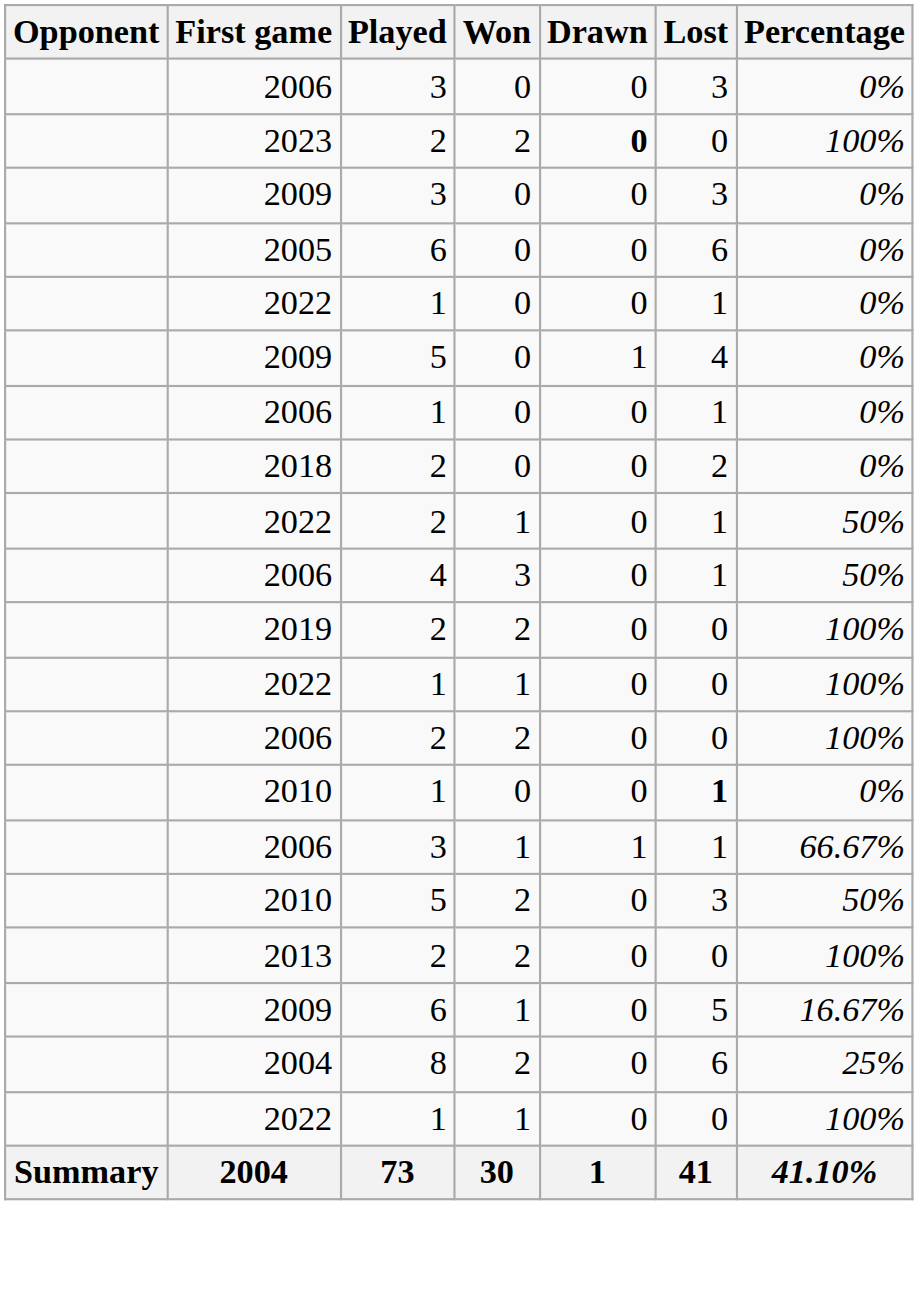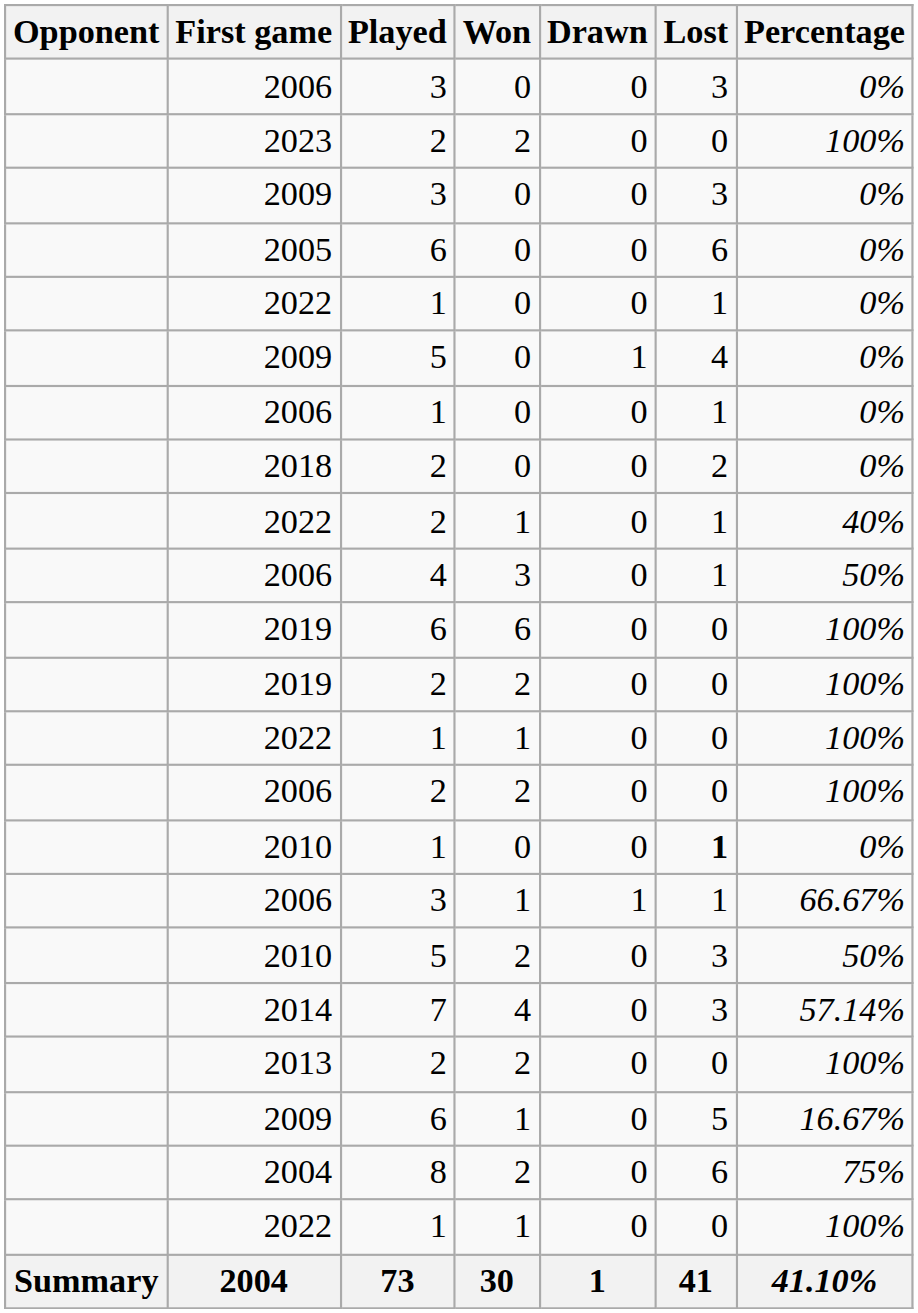2023 | Drawn: bold -> normal
2022 / 2 | Percentage: 50% -> 40%
+ row: 2019 | 6 | 6 | 0 | 0 | 100%
+ row: 2014 | 7 | 4 | 0 | 3 | 57.14%
2004 / 8 | Percentage: 25% -> 75%
